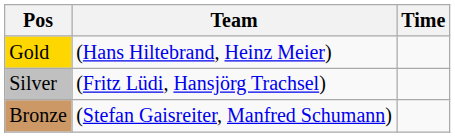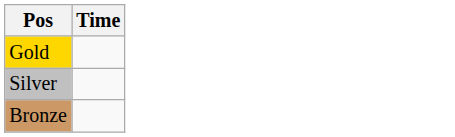- column: Team | (Hans Hiltebrand, Heinz Meier) | (Fritz Lüdi, Hansjörg Trachsel) | (Stefan Gaisreiter, Manfred Schumann)
